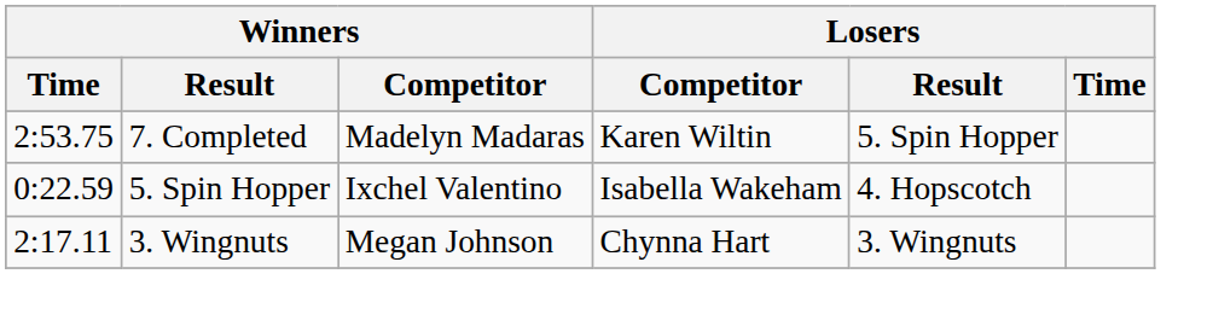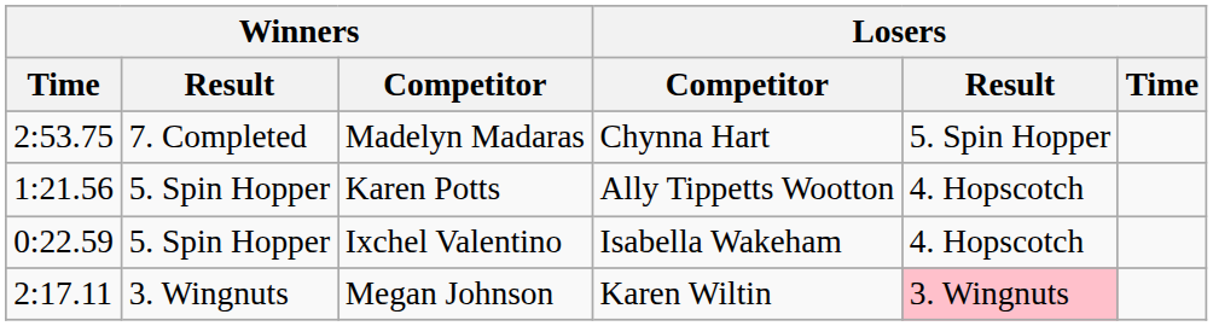Madelyn Madaras | Losers / Competitor: Karen Wiltin -> Chynna Hart
+ row: 1:21.56 | 5. Spin Hopper | Karen Potts | Ally Tippetts Wootton | 4. Hopscotch
Megan Johnson | Losers / Competitor: Chynna Hart -> Karen Wiltin
Megan Johnson | Losers / Result: no background -> pink background
